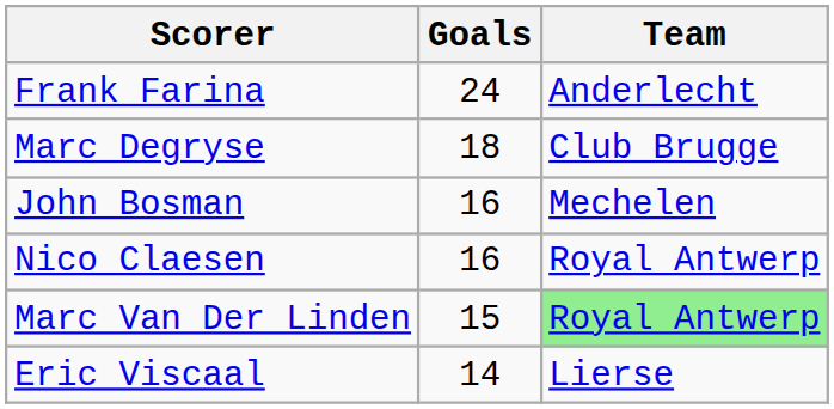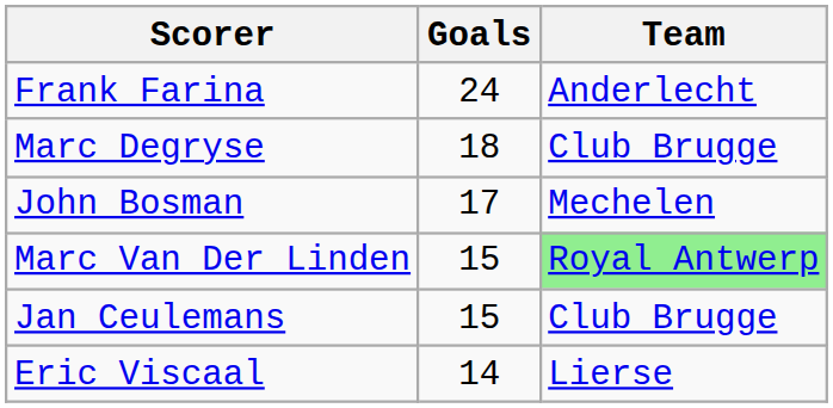John Bosman | Goals: 16 -> 17
- row: Nico Claesen | 16 | Royal Antwerp
+ row: Jan Ceulemans | 15 | Club Brugge
